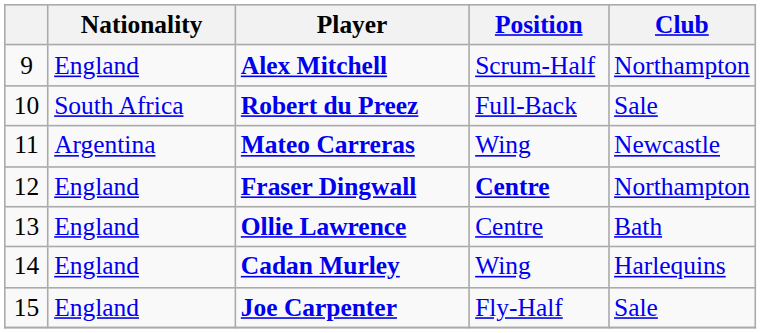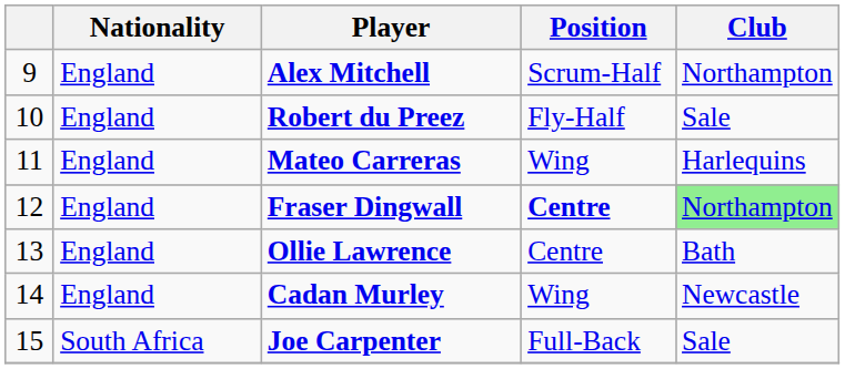Robert du Preez | Nationality: South Africa -> England
Robert du Preez | Position: Full-Back -> Fly-Half
Mateo Carreras | Nationality: Argentina -> England
Mateo Carreras | Club: Newcastle -> Harlequins
Fraser Dingwall | Club: no background -> lightgreen background
Cadan Murley | Club: Harlequins -> Newcastle
Joe Carpenter | Nationality: England -> South Africa
Joe Carpenter | Position: Fly-Half -> Full-Back
